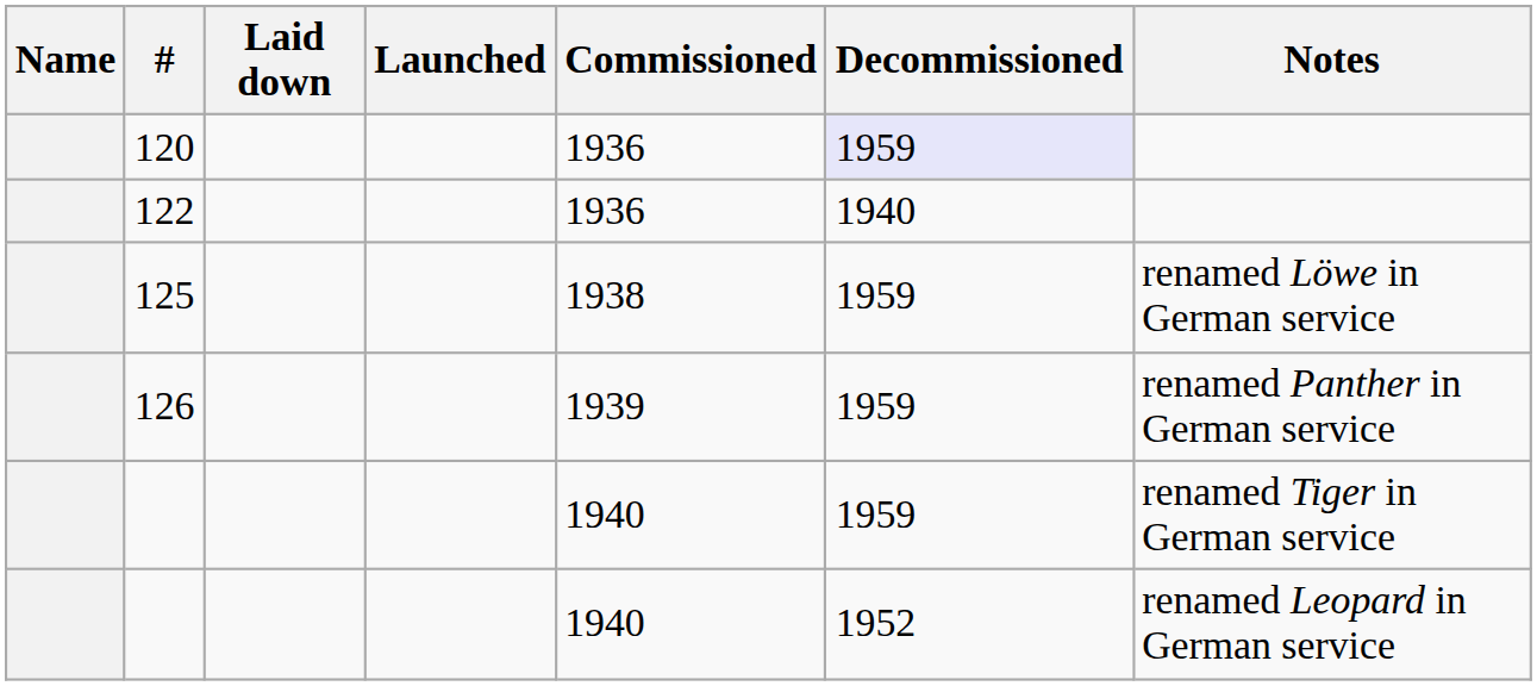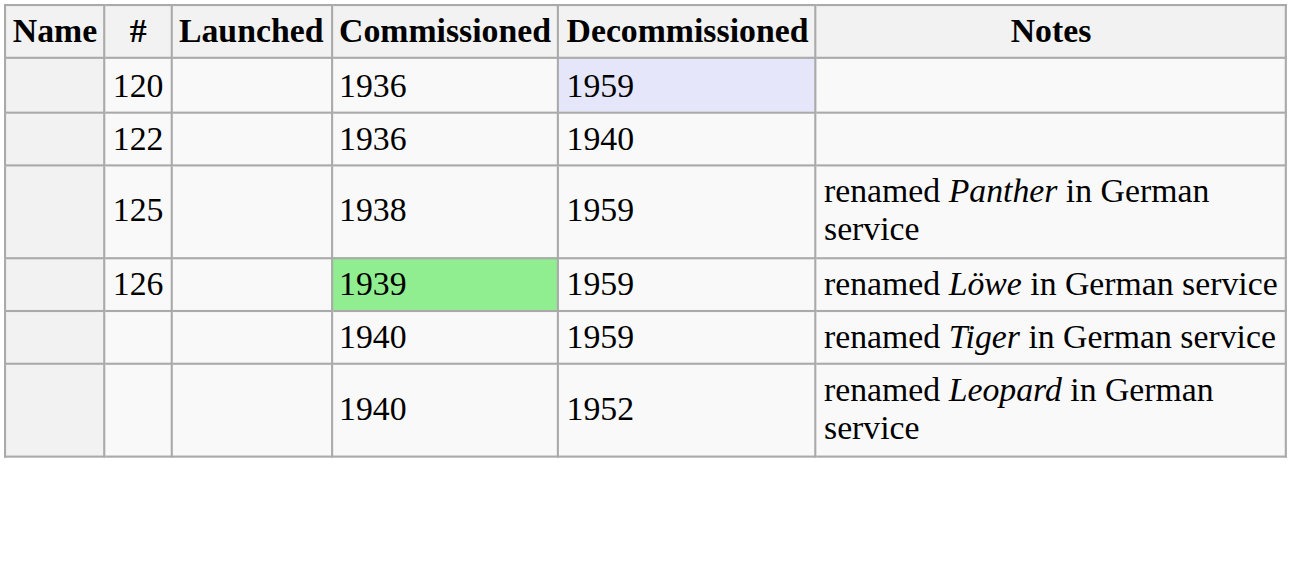- column: Laid down
125 | Notes: renamed Löwe in German service -> renamed Panther in German service
126 | Commissioned: no background -> lightgreen background
126 | Notes: renamed Panther in German service -> renamed Löwe in German service
